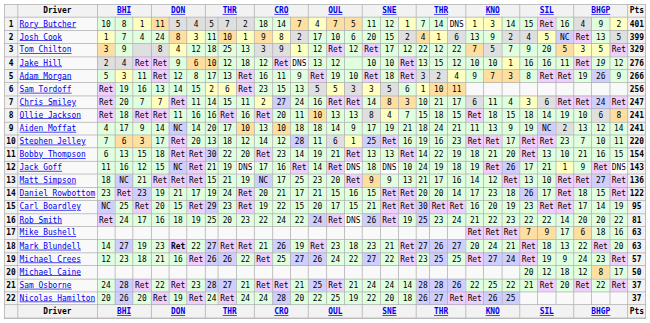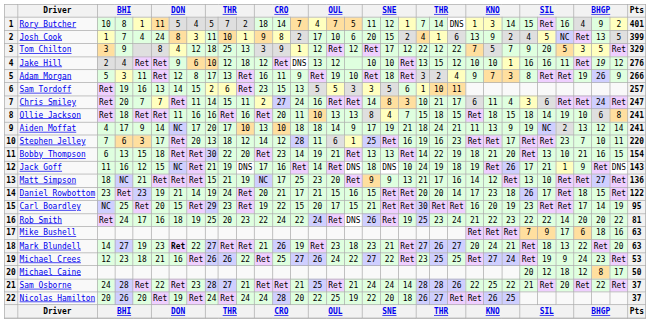Sam Tordoff | Pts: 256 -> 257
Aiden Moffat | column 8: 14 -> 17
Daniel Rowbottom | column 8: 17 -> 14
Michael Crees | Pts: 57 -> 53
